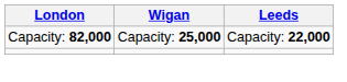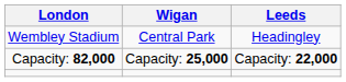+ row: Wembley Stadium | Central Park | Headingley
